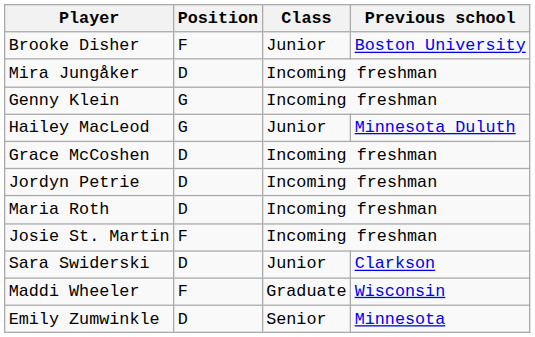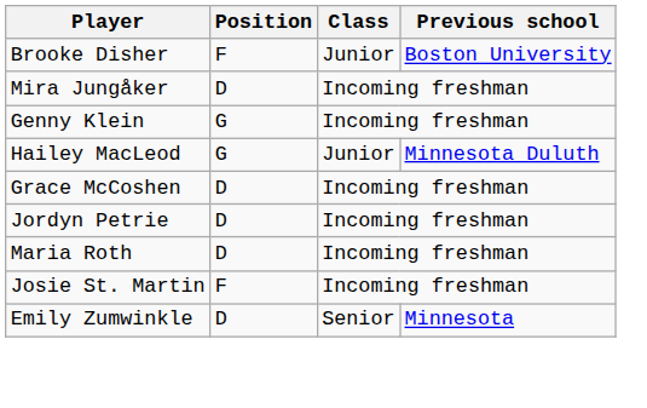- row: Sara Swiderski | D | Junior | Clarkson
- row: Maddi Wheeler | F | Graduate | Wisconsin
